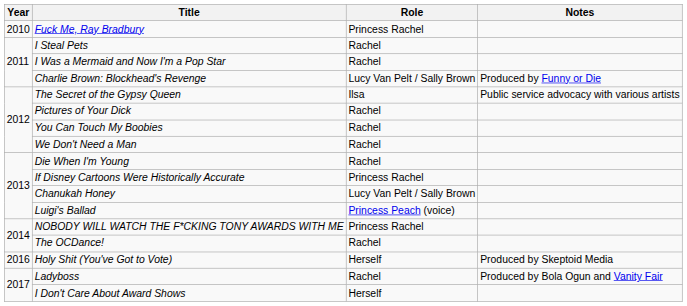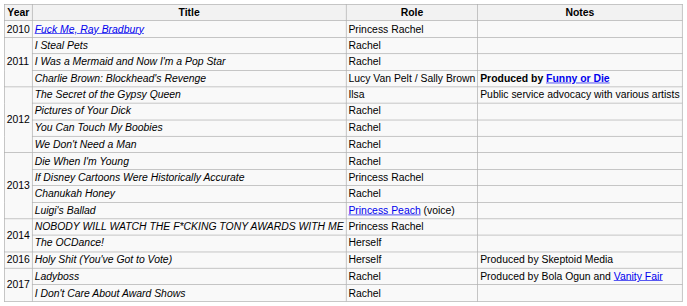Charlie Brown: Blockhead's Revenge | Notes: normal -> bold
Chanukah Honey | Role: Lucy Van Pelt / Sally Brown -> Rachel
The OCDance! | Role: Rachel -> Herself
I Don't Care About Award Shows | Role: Herself -> Rachel
